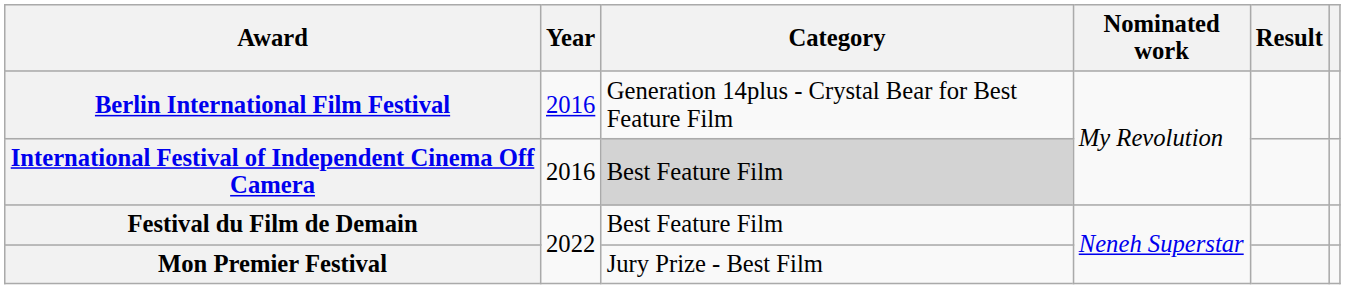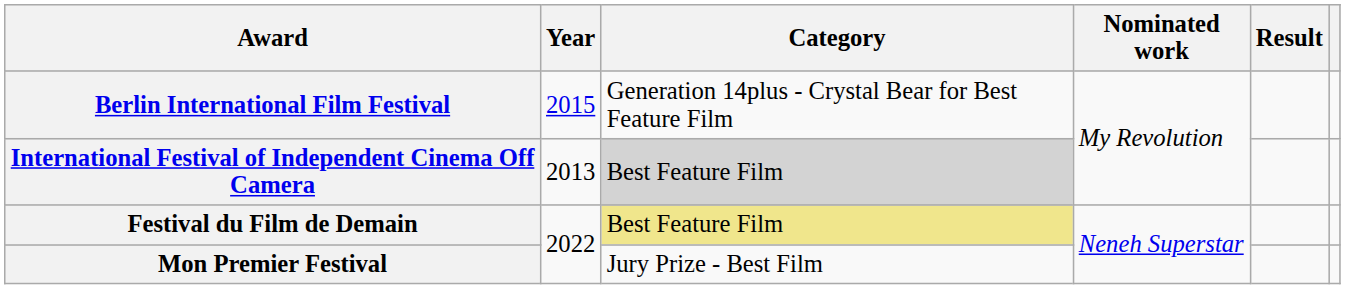Berlin International Film Festival | Year: 2016 -> 2015
International Festival of Independent Cinema Off Camera | Year: 2016 -> 2013
Festival du Film de Demain | Category: no background -> khaki background
